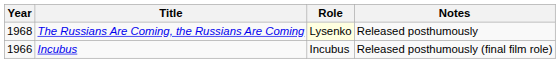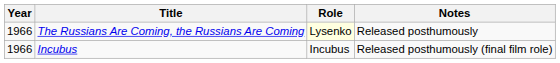The Russians Are Coming, the Russians Are Coming | Year: 1968 -> 1966
